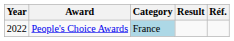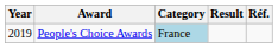People's Choice Awards | Year: 2022 -> 2019
